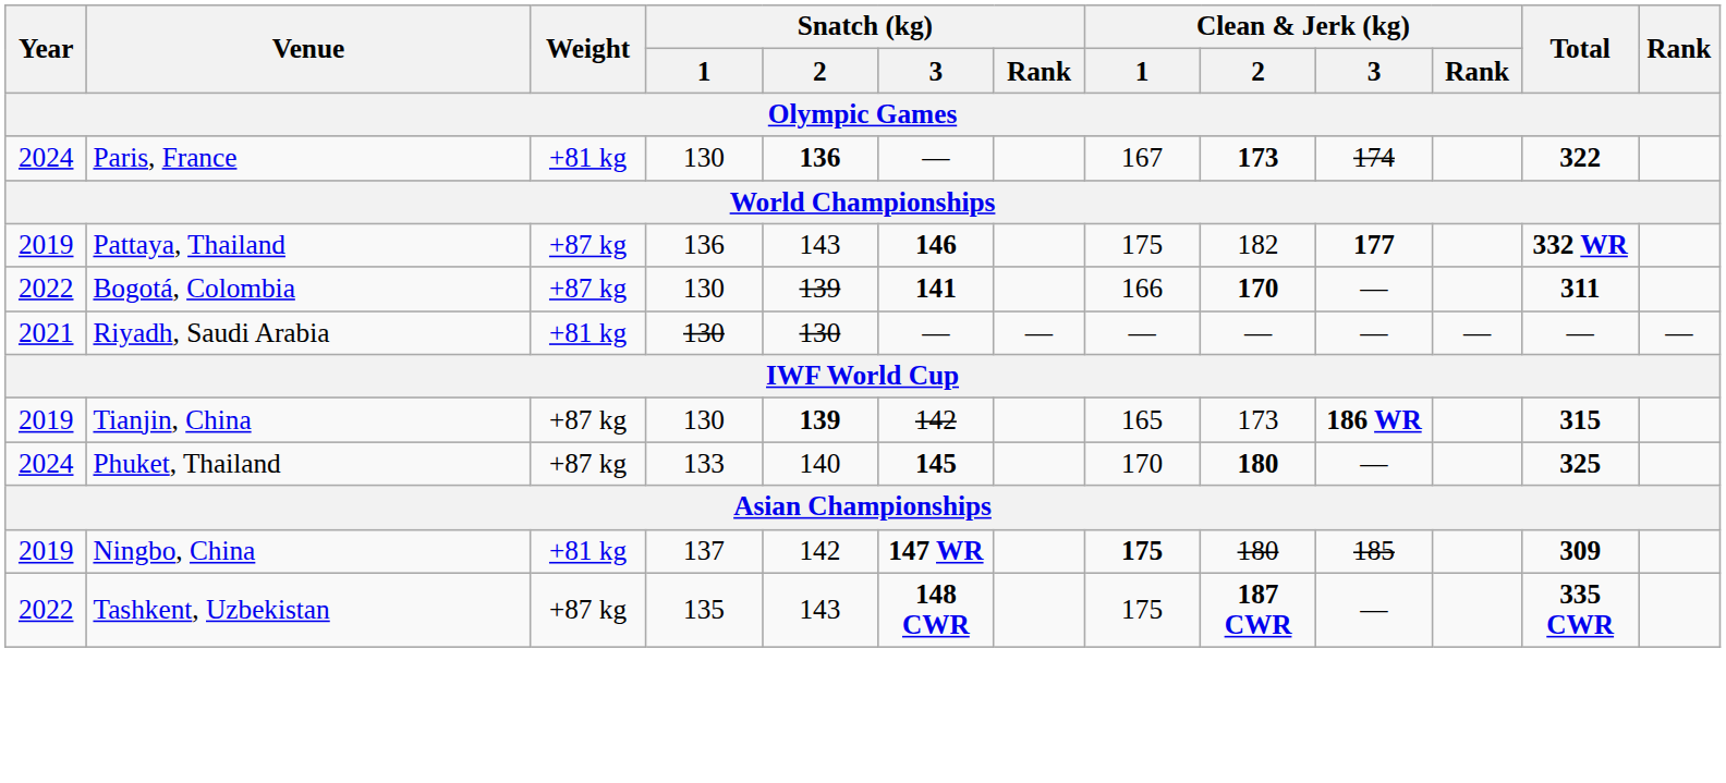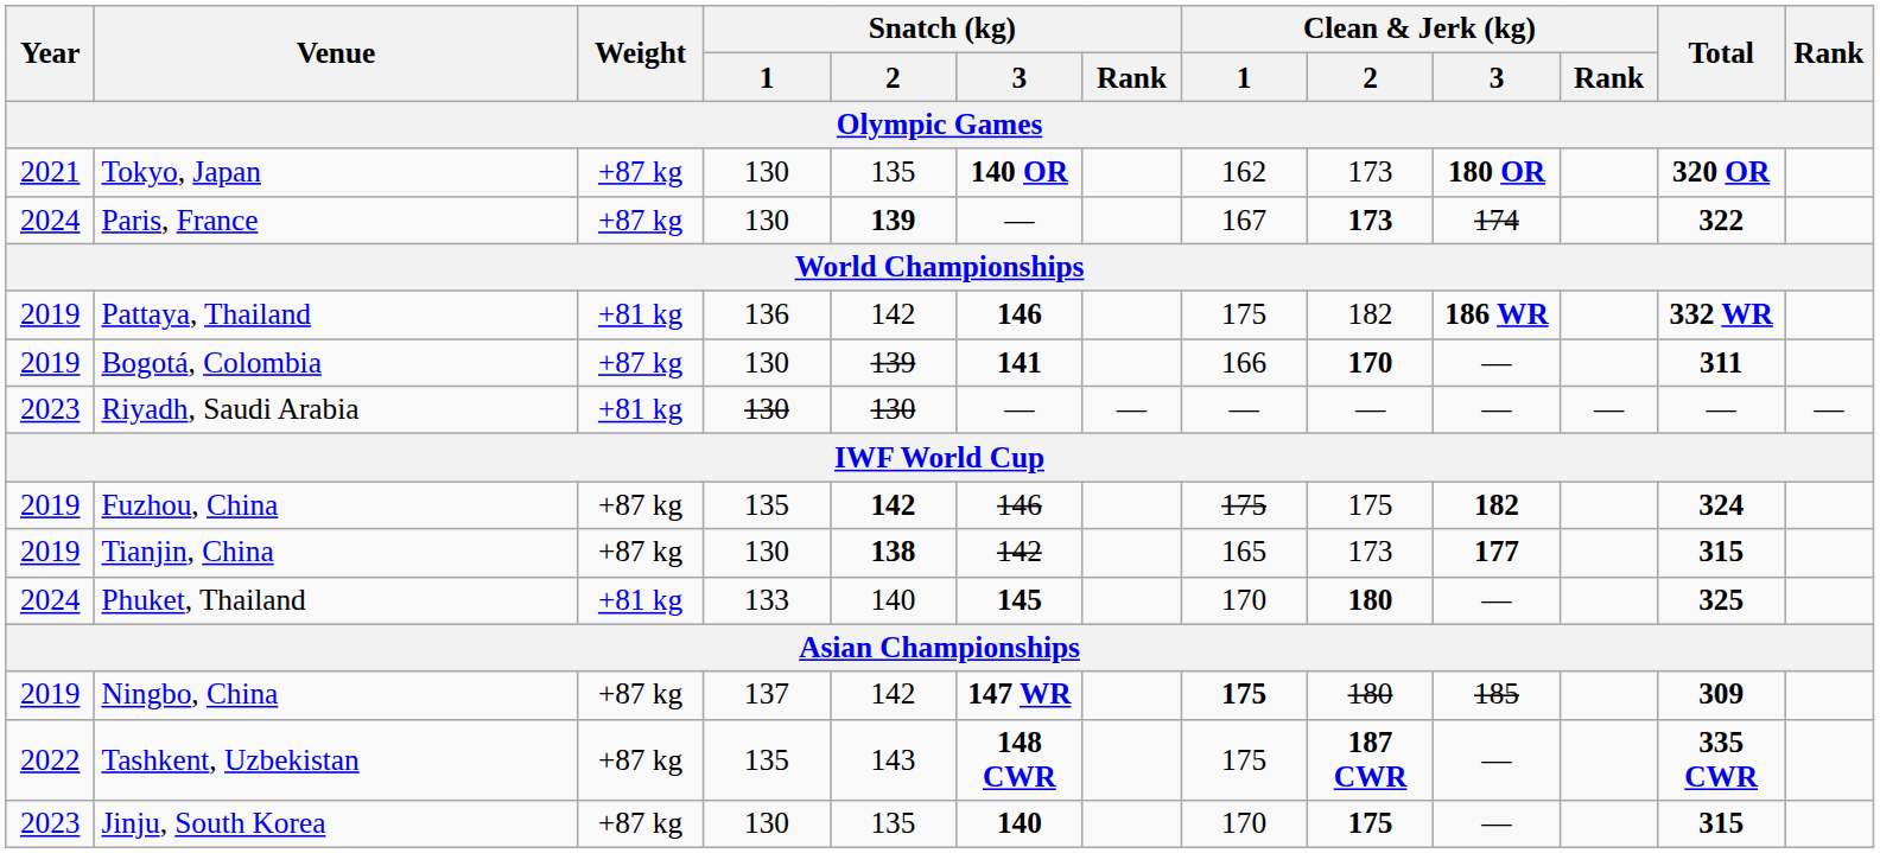+ row: 2021 | Tokyo, Japan | +87 kg | 130 | 135 | 140 OR | 162 | 173 | 180 OR | 320 OR
Paris, France | Weight: +81 kg -> +87 kg
Paris, France | Snatch (kg) / 2: 136 -> 139
Pattaya, Thailand | Weight: +87 kg -> +81 kg
Pattaya, Thailand | Snatch (kg) / 2: 143 -> 142
Pattaya, Thailand | Clean & Jerk (kg) / 3: 177 -> 186 WR
Bogotá, Colombia | Year: 2022 -> 2019
Riyadh, Saudi Arabia | Year: 2021 -> 2023
+ row: 2019 | Fuzhou, China | +87 kg | 135 | 142 | 146 | 175 | 175 | 182 | 324
Tianjin, China | Snatch (kg) / 2: 139 -> 138
Tianjin, China | Clean & Jerk (kg) / 3: 186 WR -> 177
Phuket, Thailand | Weight: +87 kg -> +81 kg
Ningbo, China | Weight: +81 kg -> +87 kg
+ row: 2023 | Jinju, South Korea | +87 kg | 130 | 135 | 140 | 170 | 175 | — | 315
